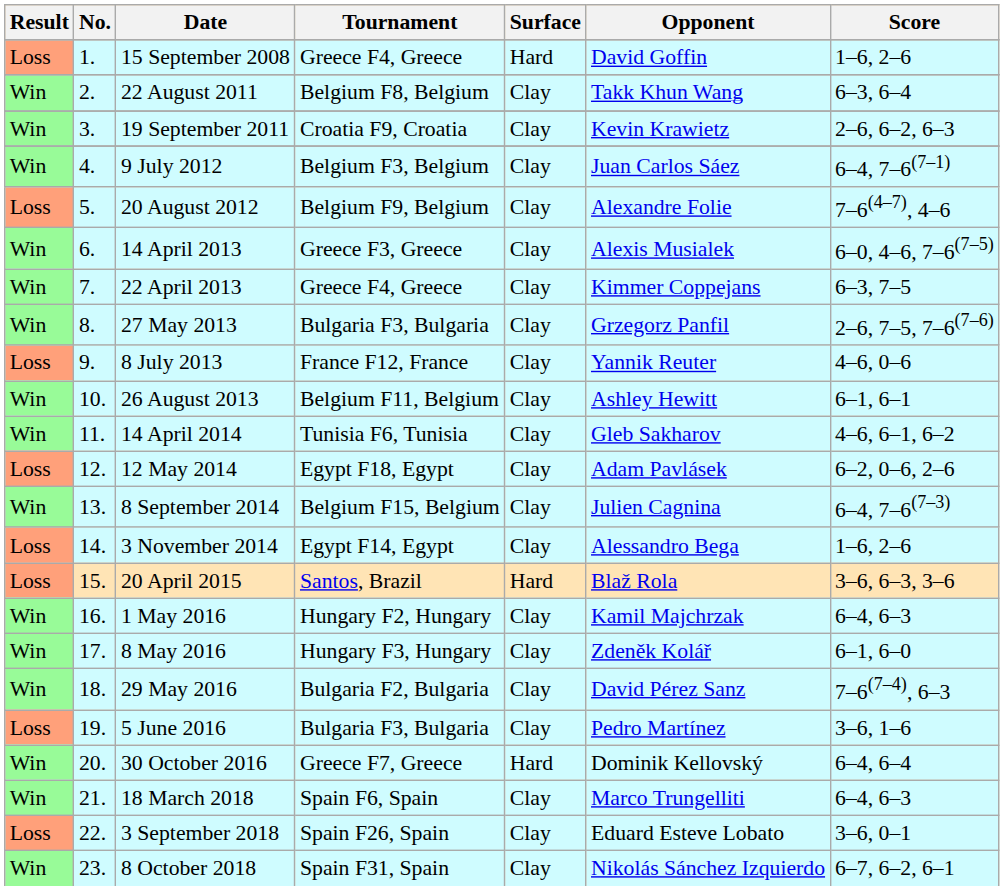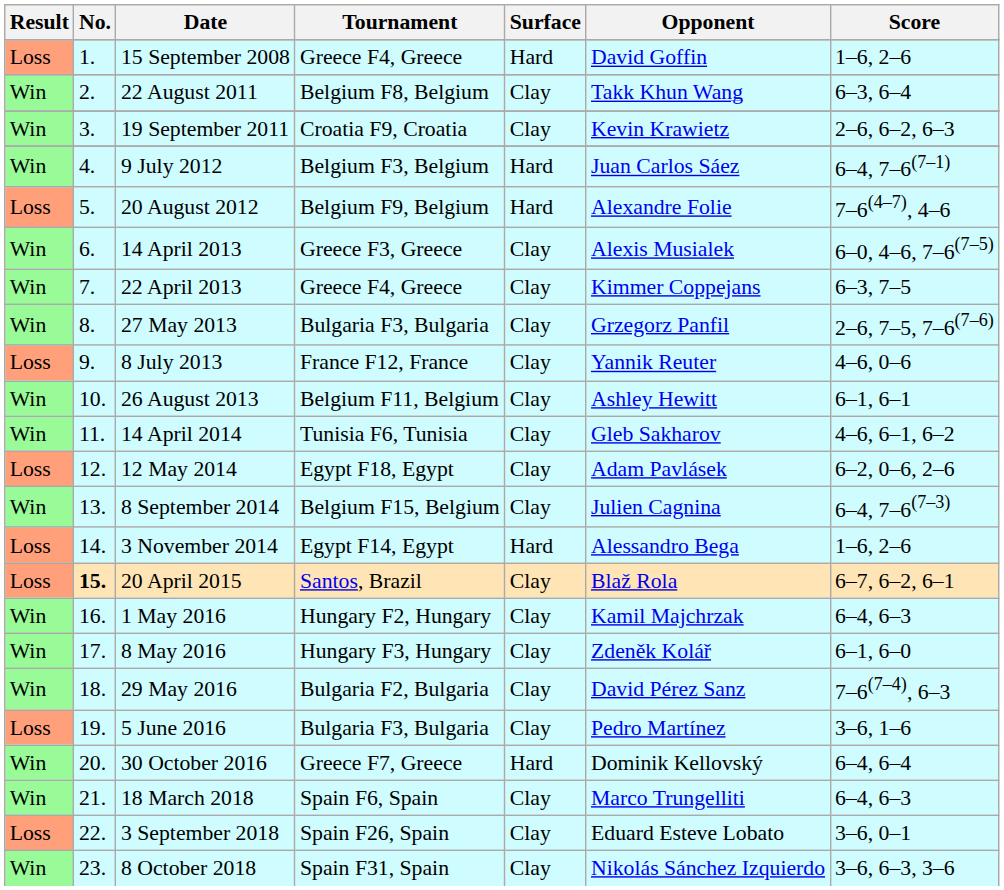9 July 2012 | Surface: Clay -> Hard
20 August 2012 | Surface: Clay -> Hard
3 November 2014 | Surface: Clay -> Hard
20 April 2015 | No.: normal -> bold
20 April 2015 | Surface: Hard -> Clay
20 April 2015 | Score: 3–6, 6–3, 3–6 -> 6–7, 6–2, 6–1
8 October 2018 | Score: 6–7, 6–2, 6–1 -> 3–6, 6–3, 3–6
